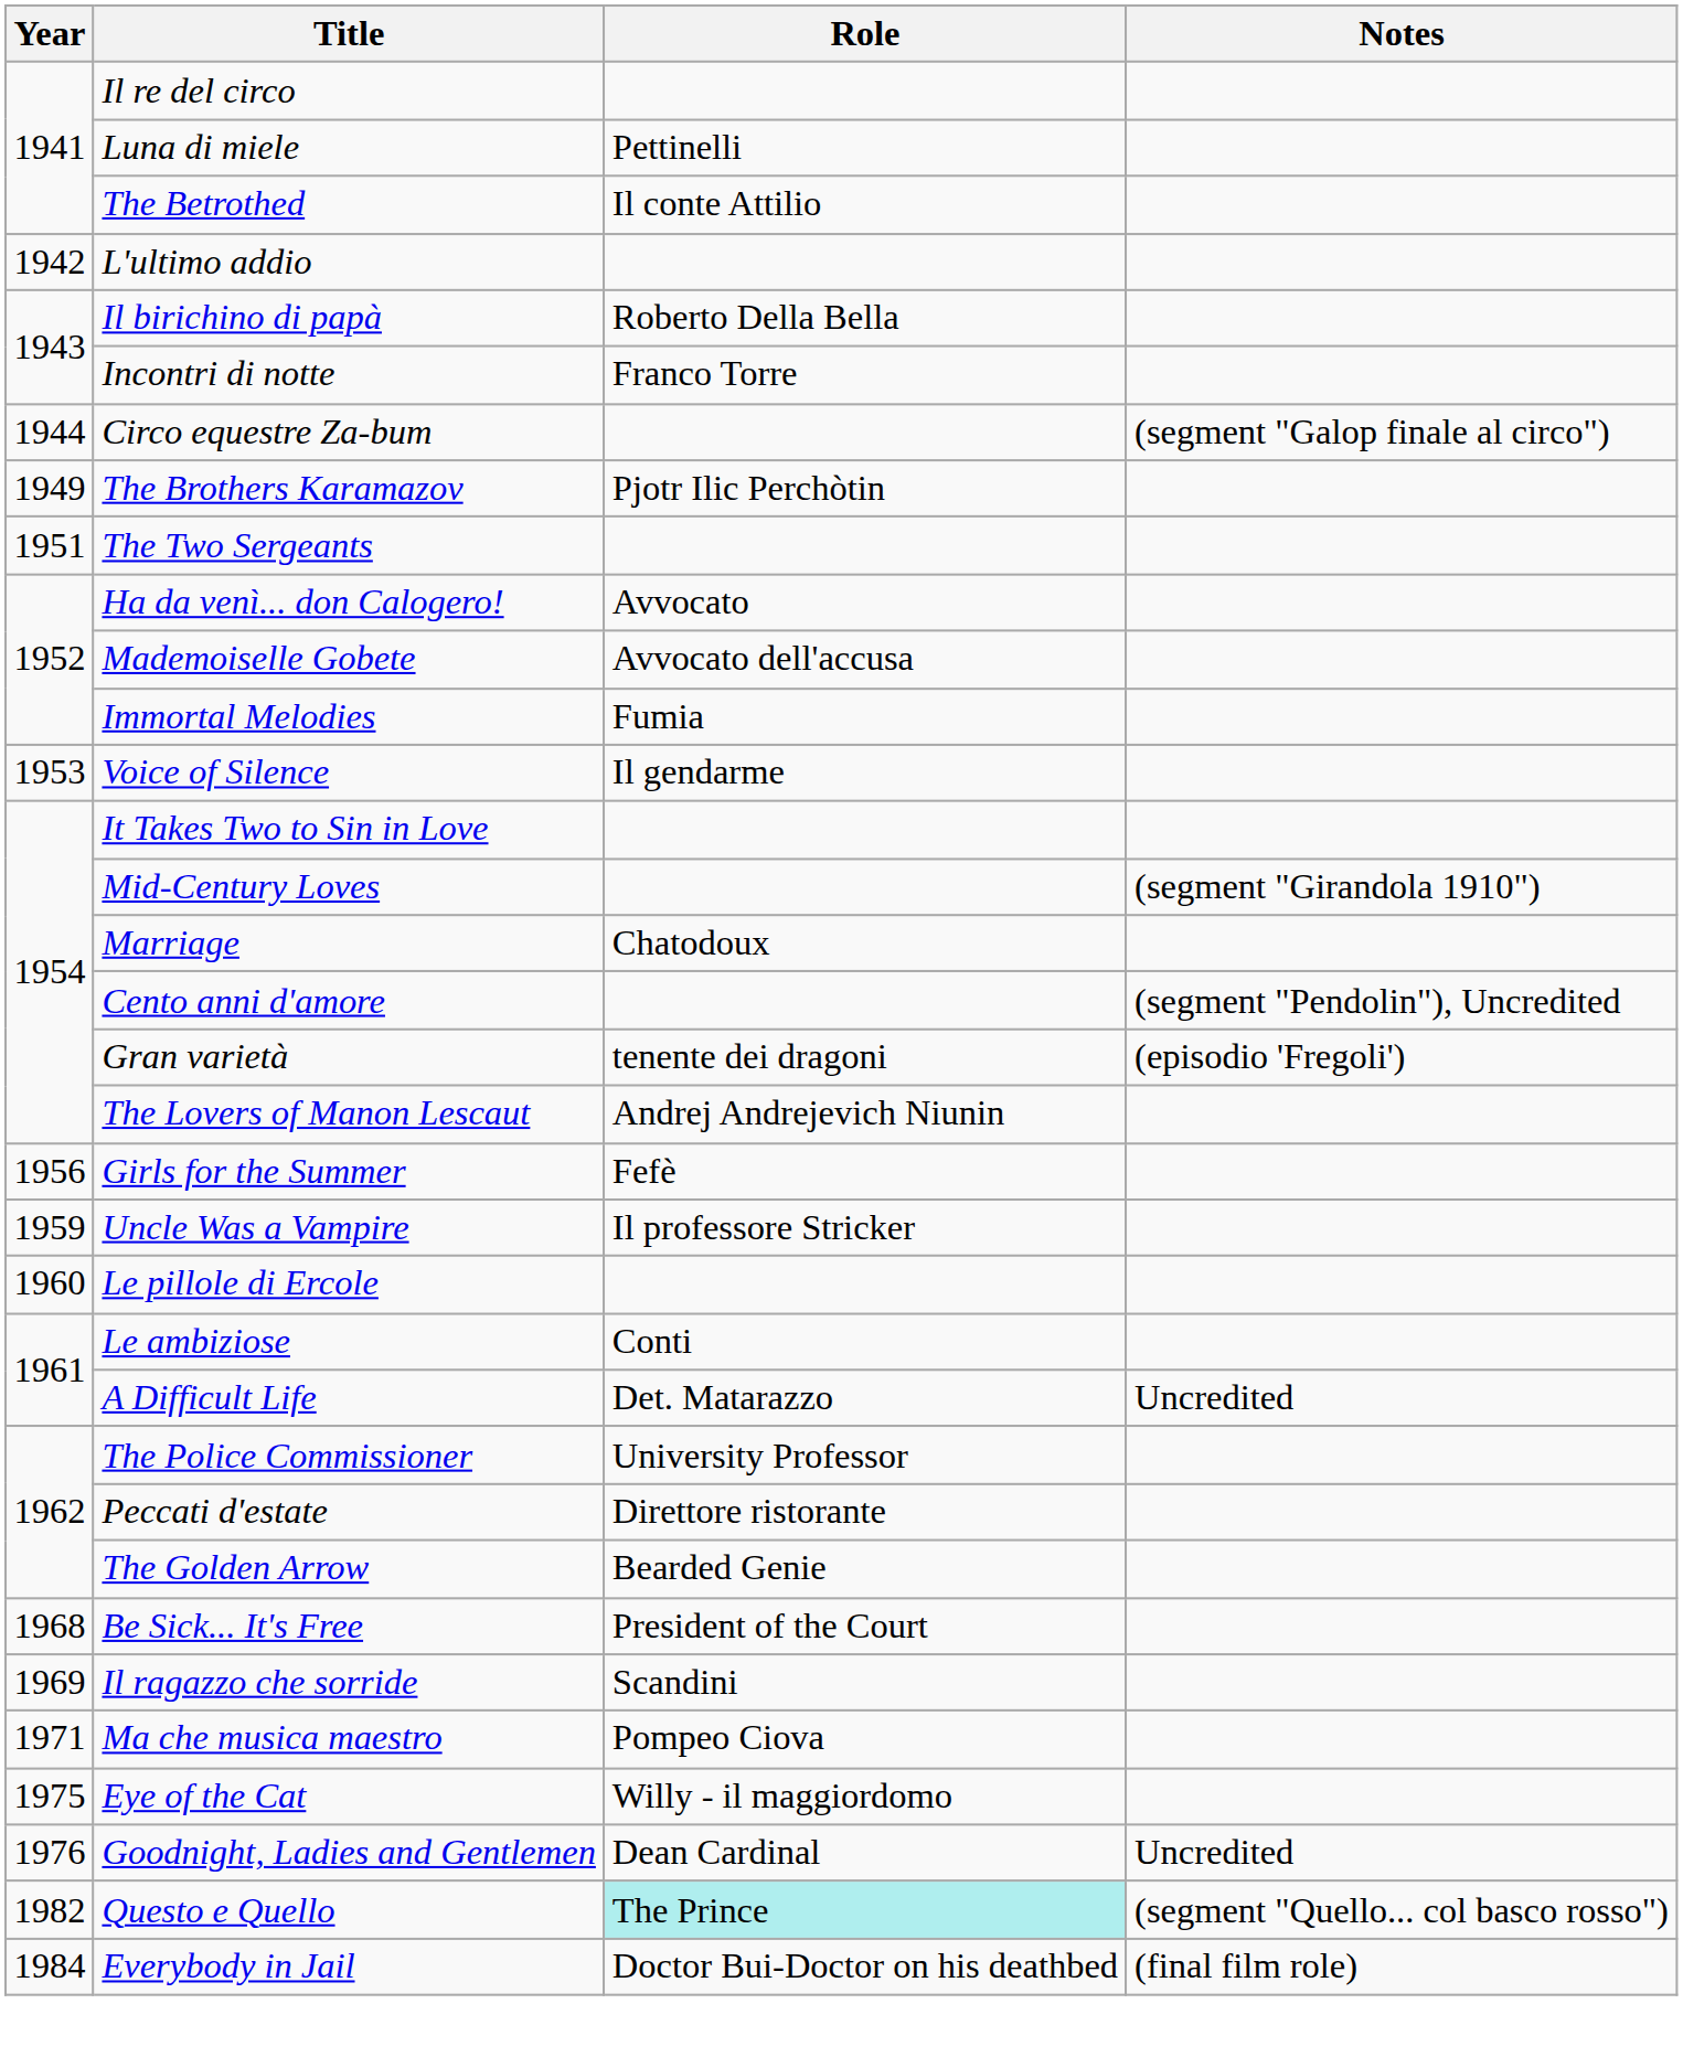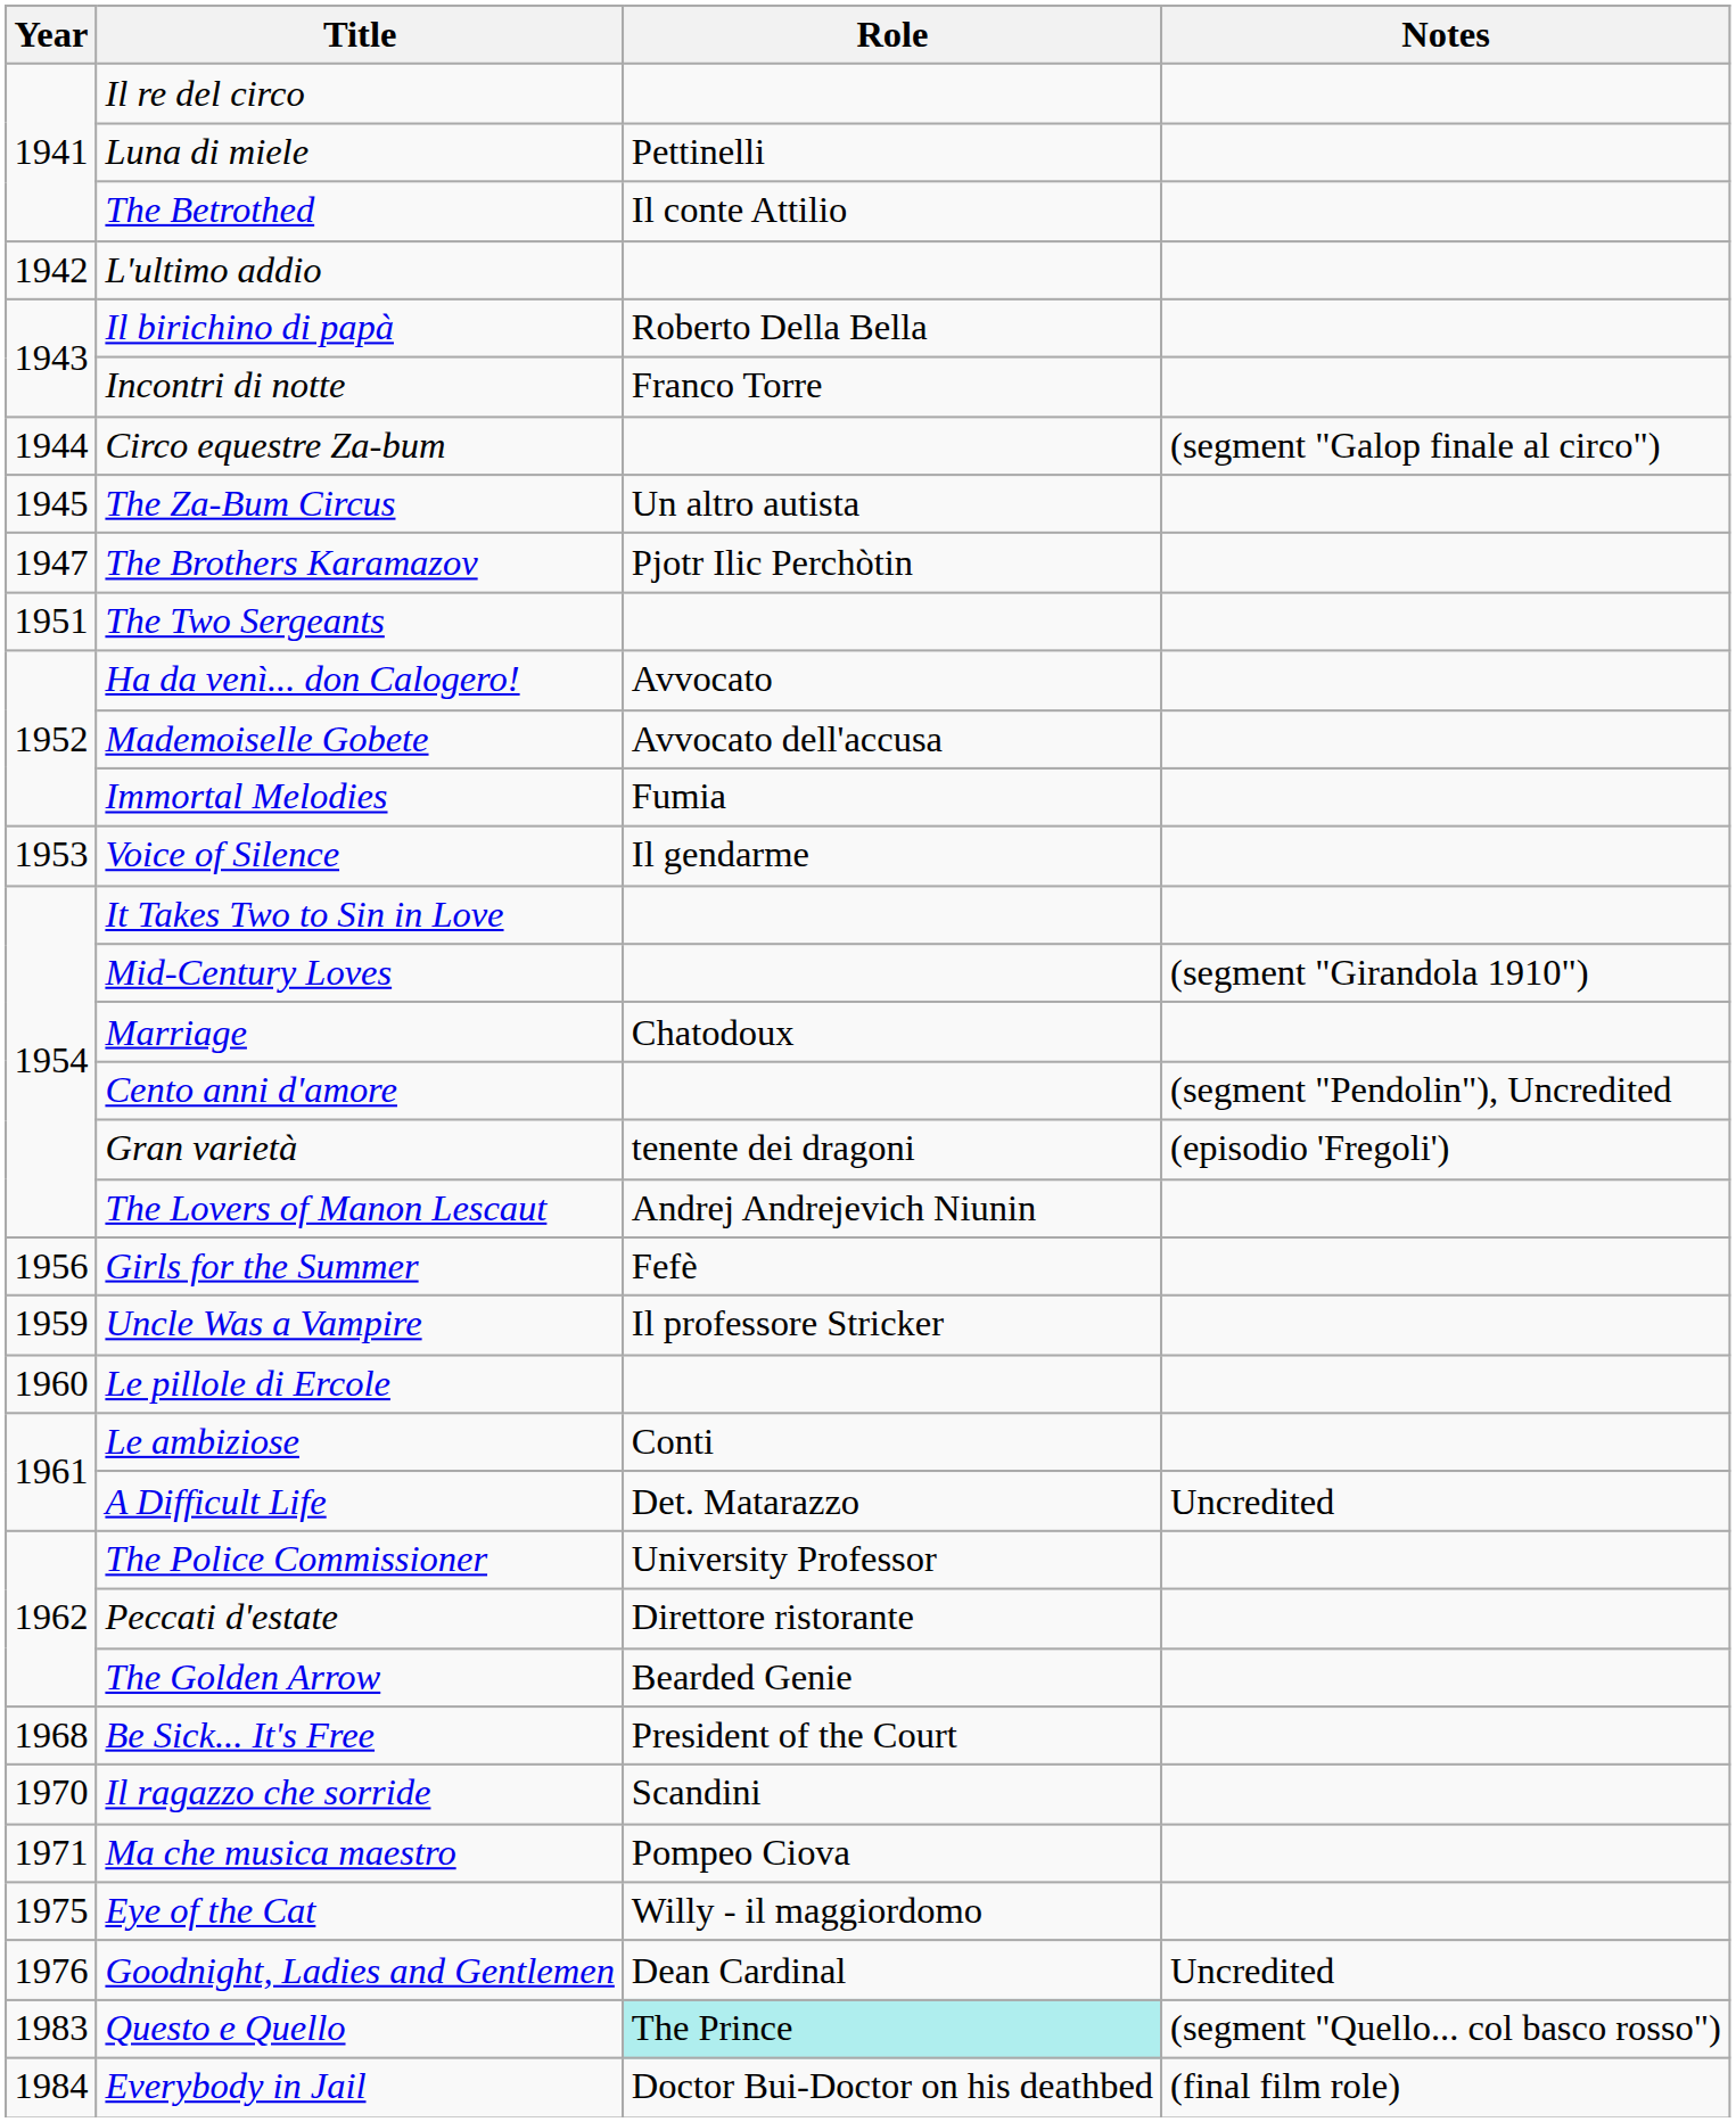+ row: 1945 | The Za-Bum Circus | Un altro autista
The Brothers Karamazov | Year: 1949 -> 1947
Il ragazzo che sorride | Year: 1969 -> 1970
Questo e Quello | Year: 1982 -> 1983
